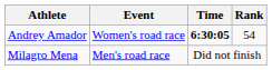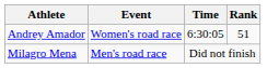Andrey Amador | Time: bold -> normal
Andrey Amador | Rank: 54 -> 51
